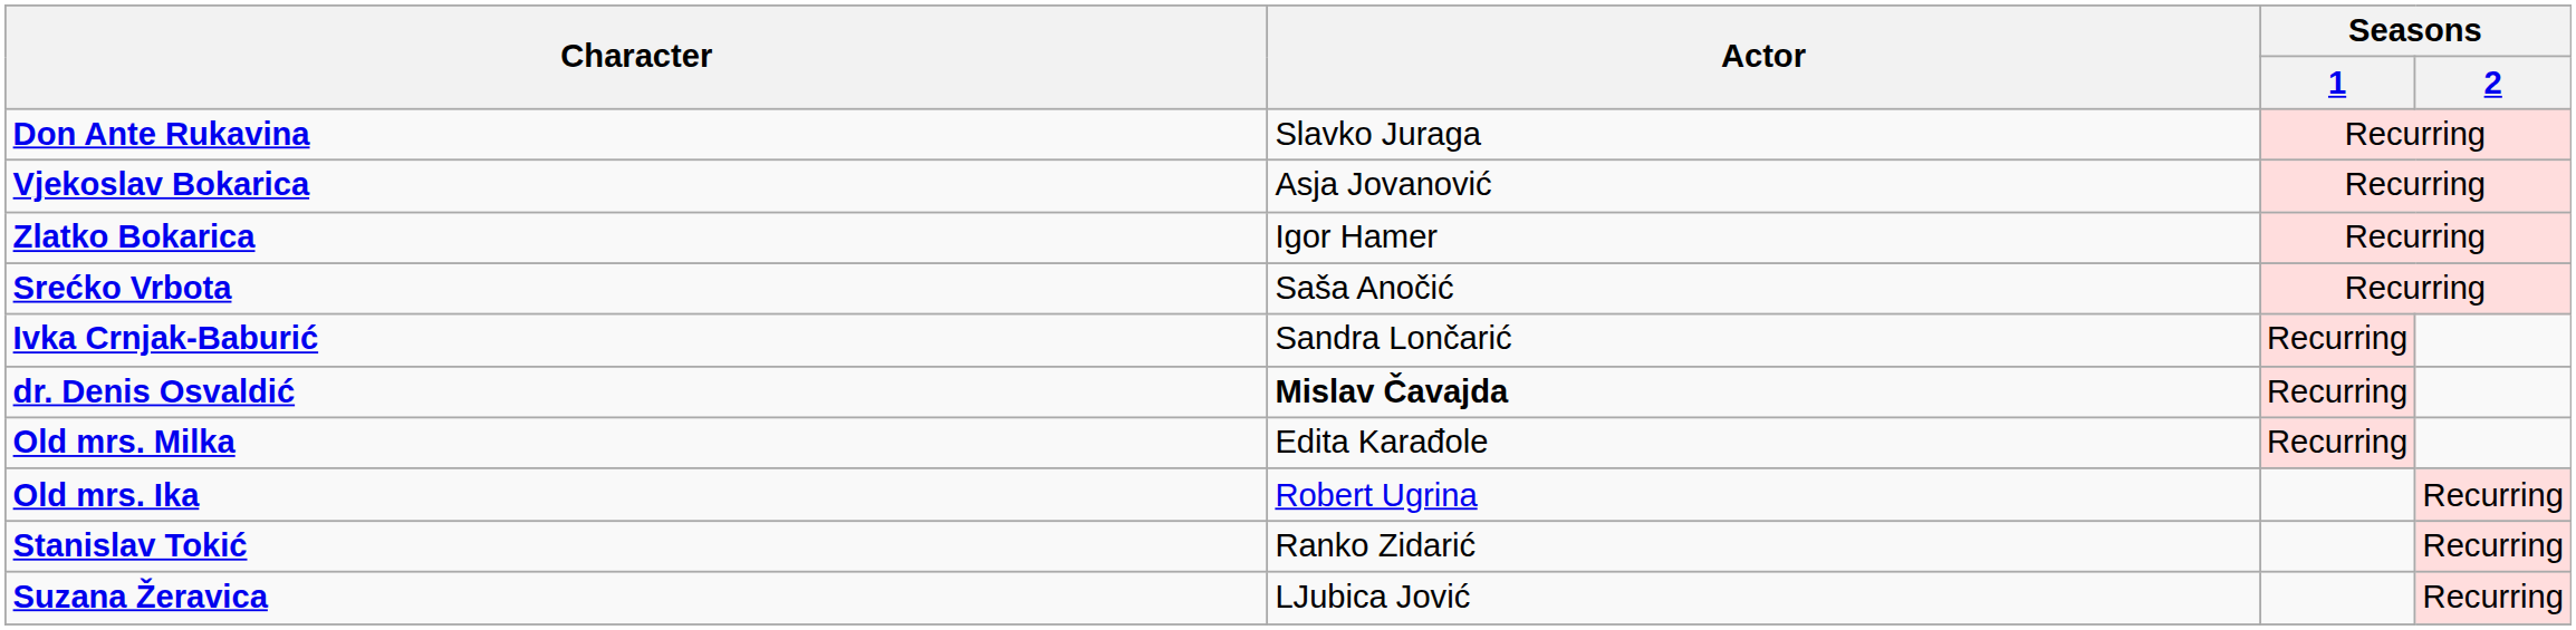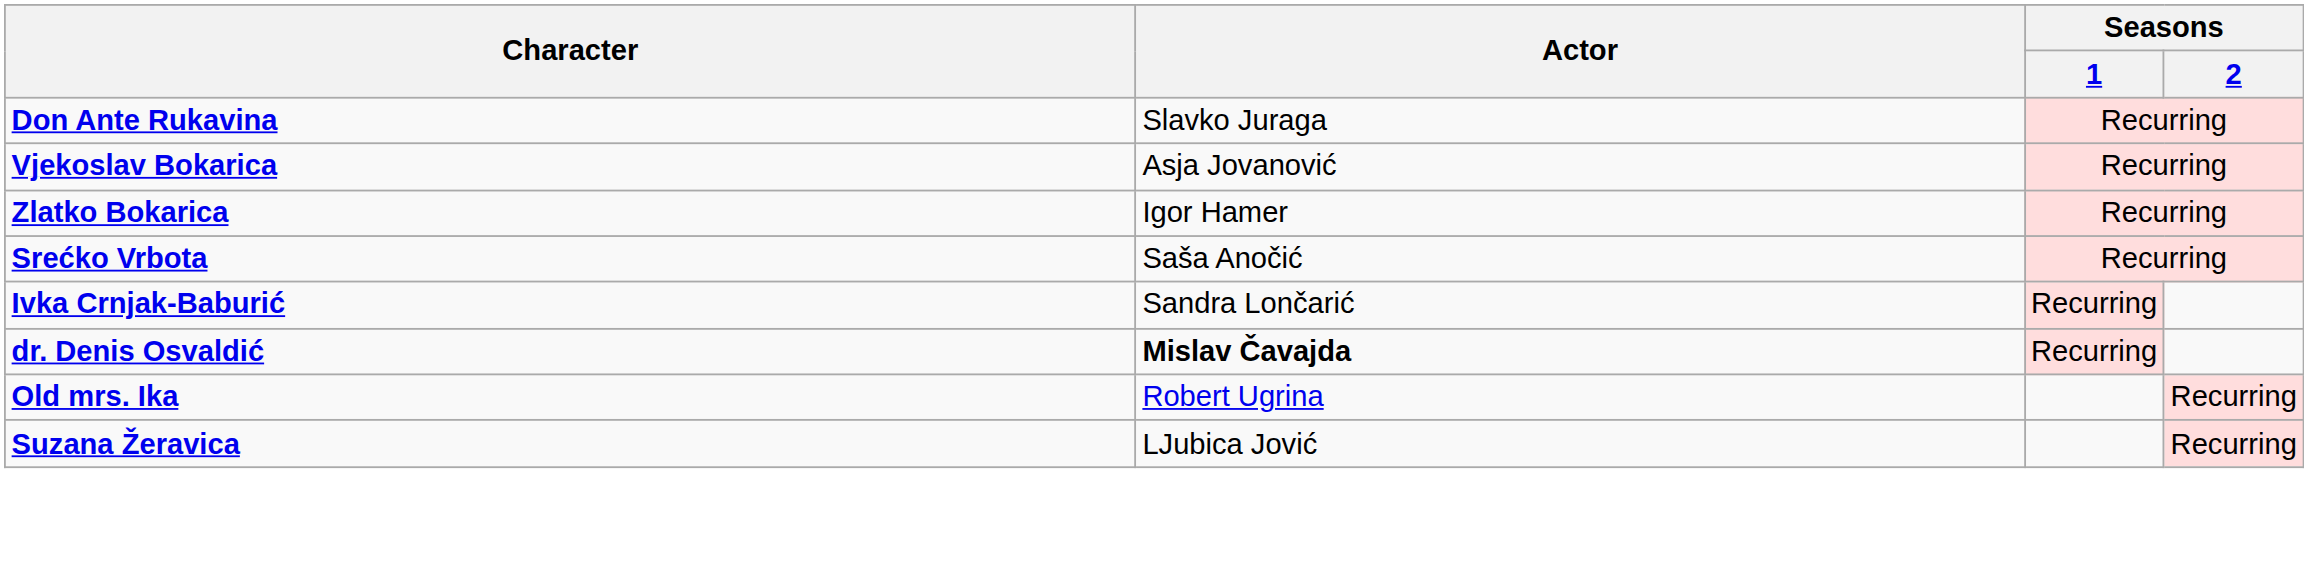- row: Old mrs. Milka | Edita Karađole | Recurring
- row: Stanislav Tokić | Ranko Zidarić | Recurring
